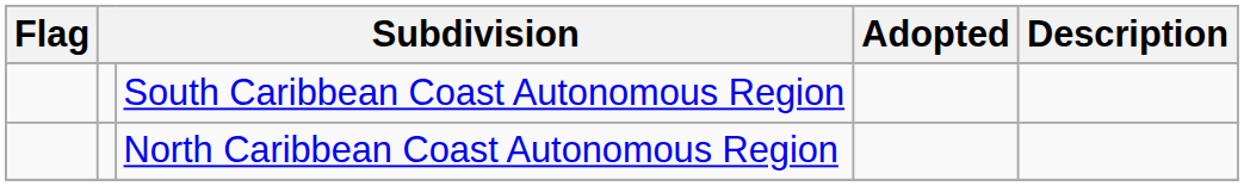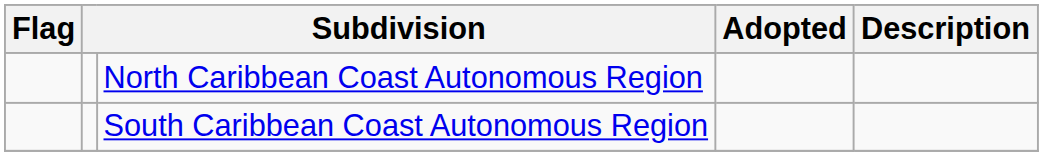rows swapped: North Caribbean Coast Autonomous Region <-> South Caribbean Coast Autonomous Region
